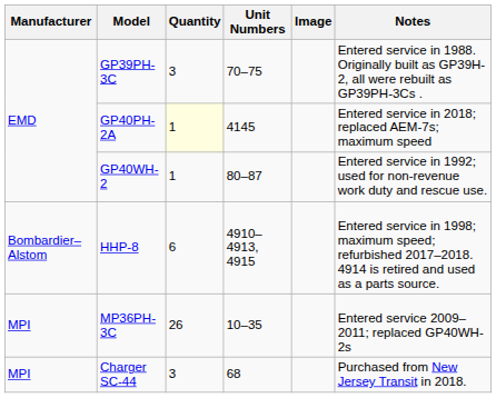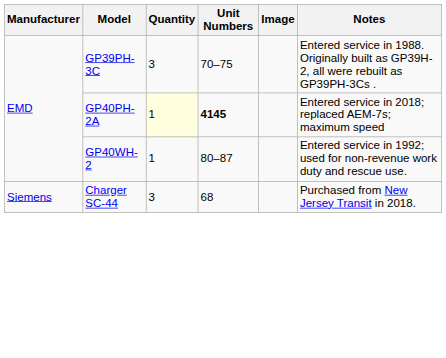GP40PH-2A | Unit Numbers: normal -> bold
- row: Bombardier– Alstom | HHP-8 | 6 | 4910–4913, 4915 | Entered service in 1998; maximum speed; refurbished 2017–2018. 4914 is retired and used as a parts source.
- row: MPI | MP36PH-3C | 26 | 10–35 | Entered service 2009–2011; replaced GP40WH-2s
Charger SC-44 | Manufacturer: MPI -> Siemens
